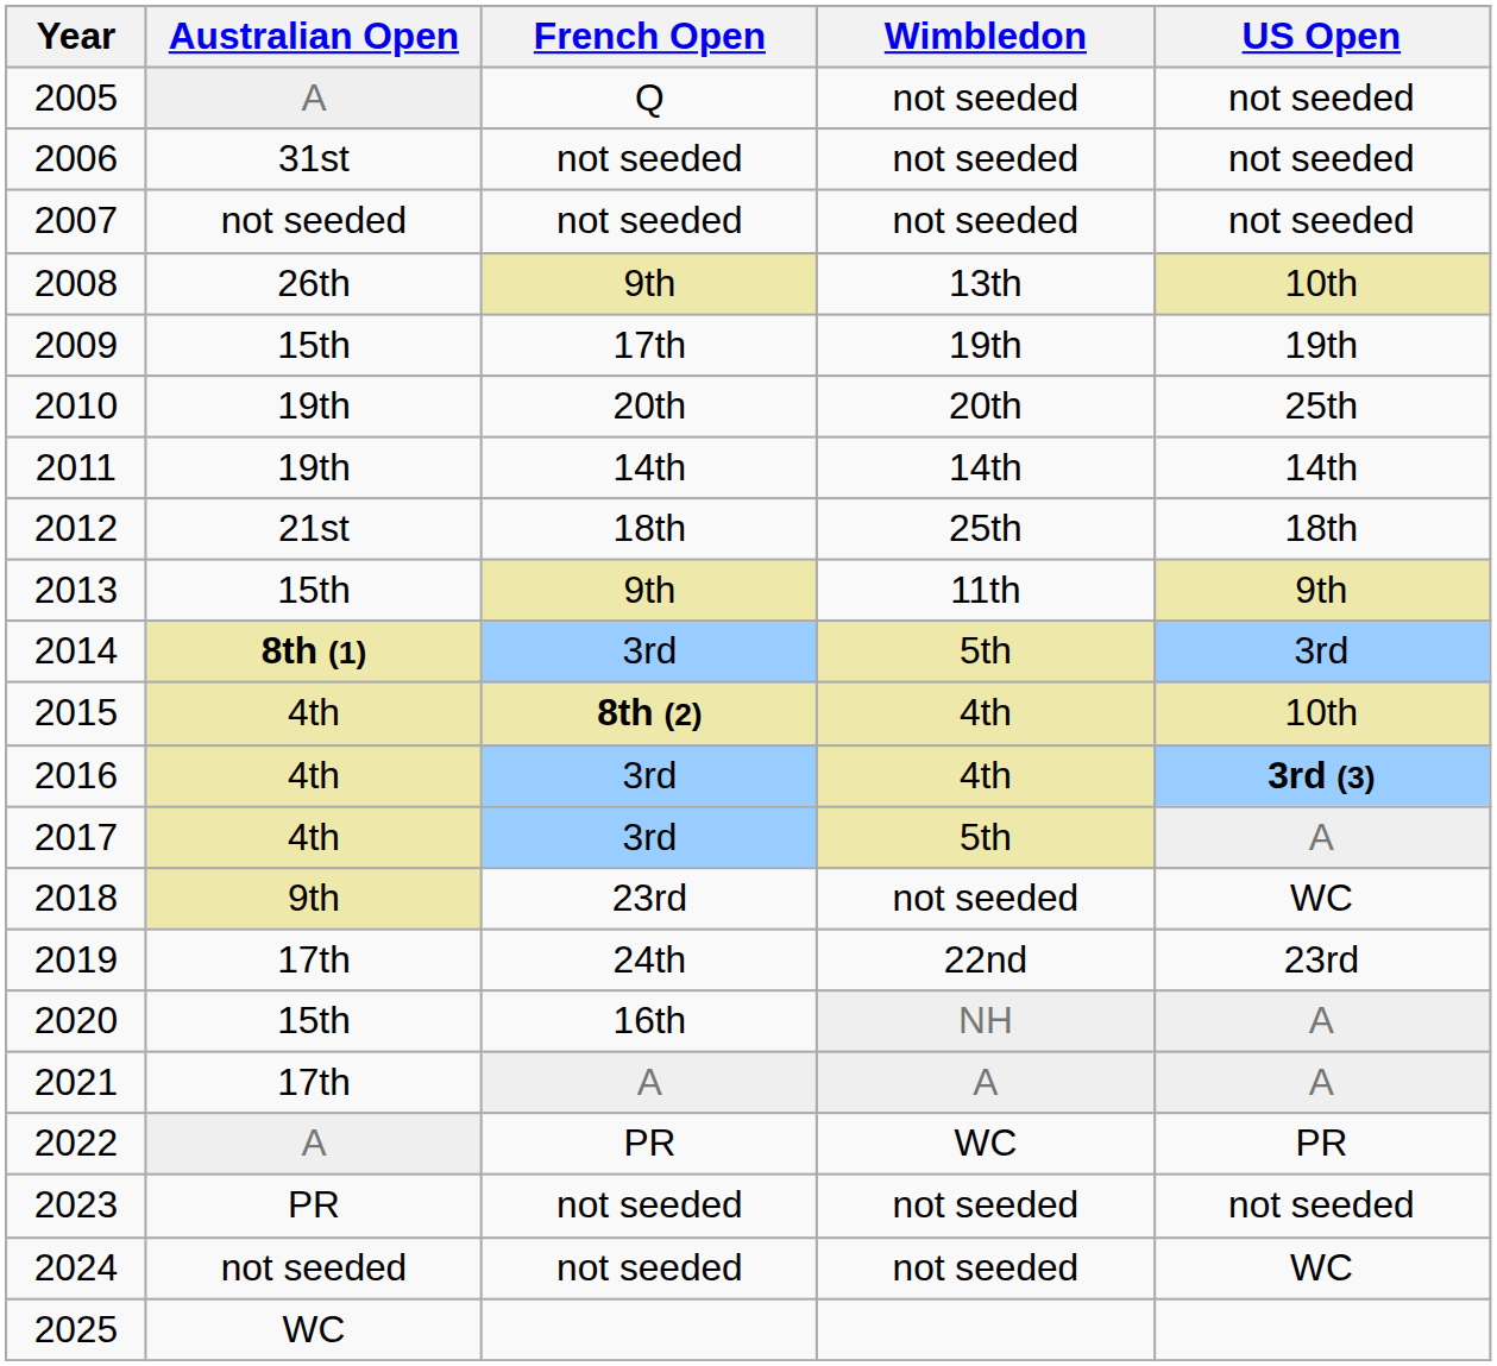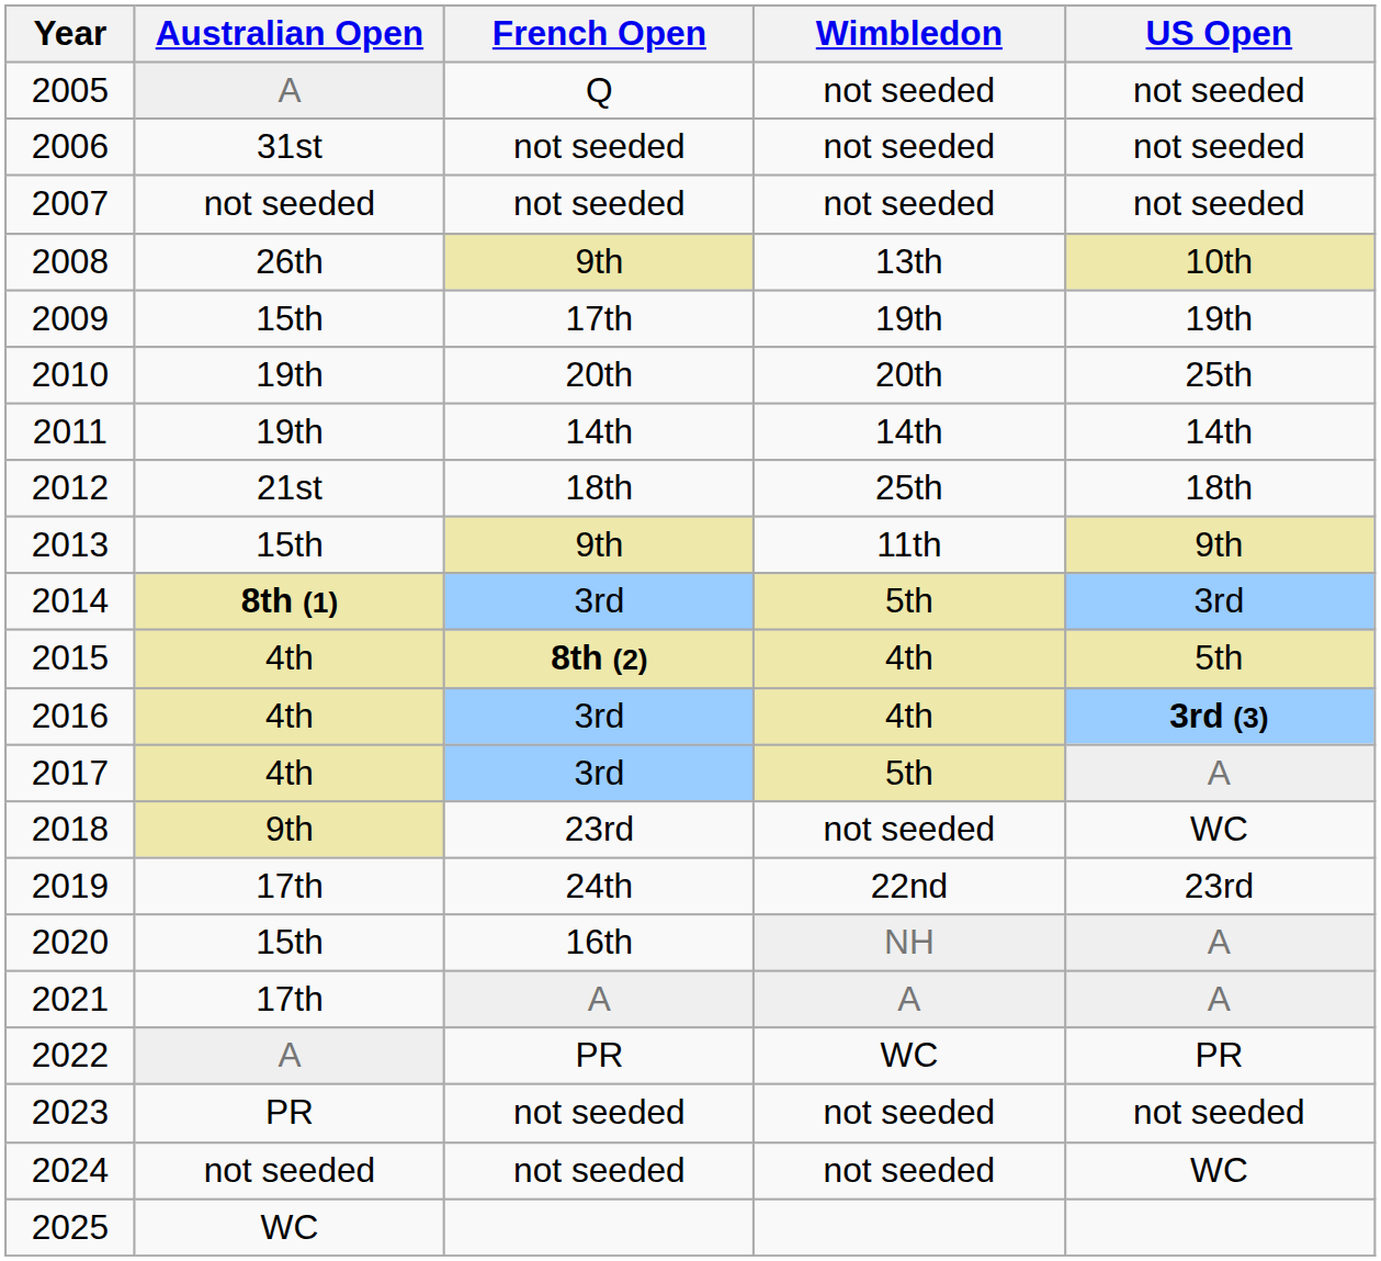2015 | US Open: 10th -> 5th
